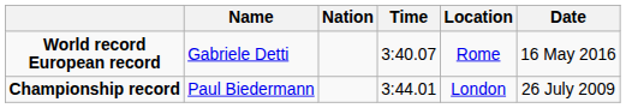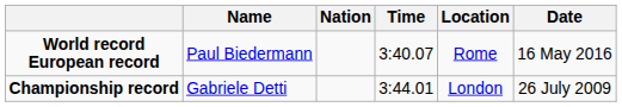World record European record | Name: Gabriele Detti -> Paul Biedermann
Championship record | Name: Paul Biedermann -> Gabriele Detti
